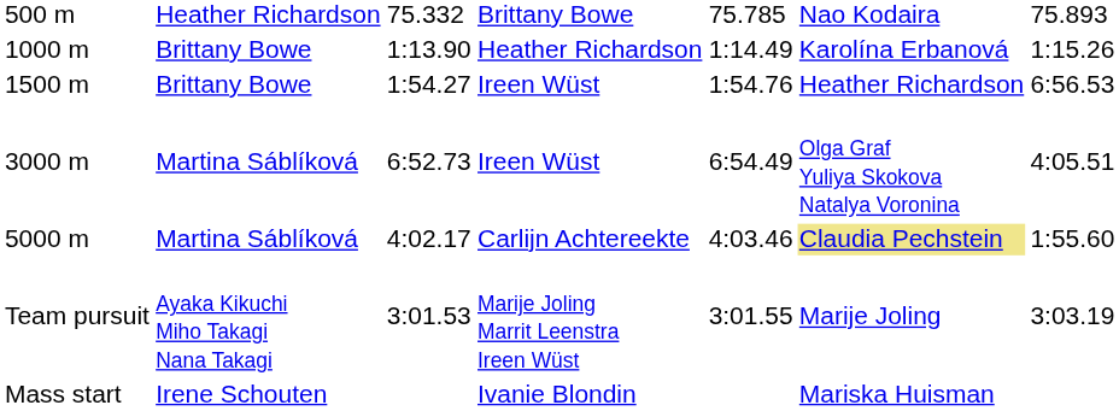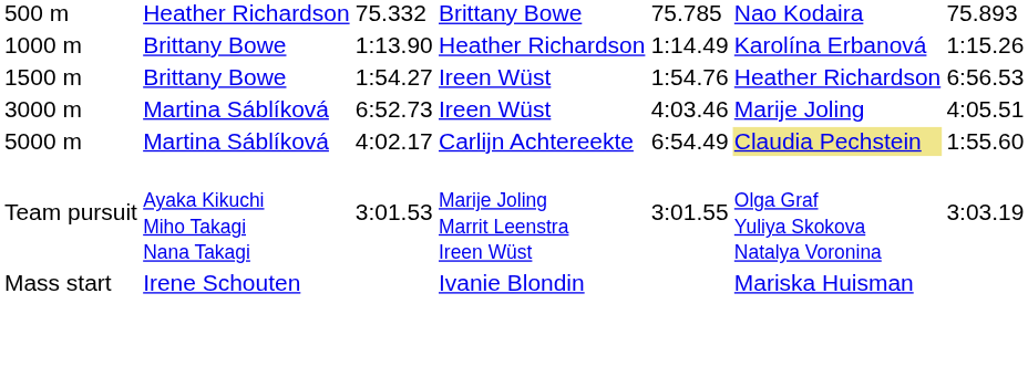3000 m | column 5: 6:54.49 -> 4:03.46
3000 m | column 6: Olga Graf Yuliya Skokova Natalya Voronina -> Marije Joling
5000 m | column 5: 4:03.46 -> 6:54.49
Team pursuit | column 6: Marije Joling -> Olga Graf Yuliya Skokova Natalya Voronina
